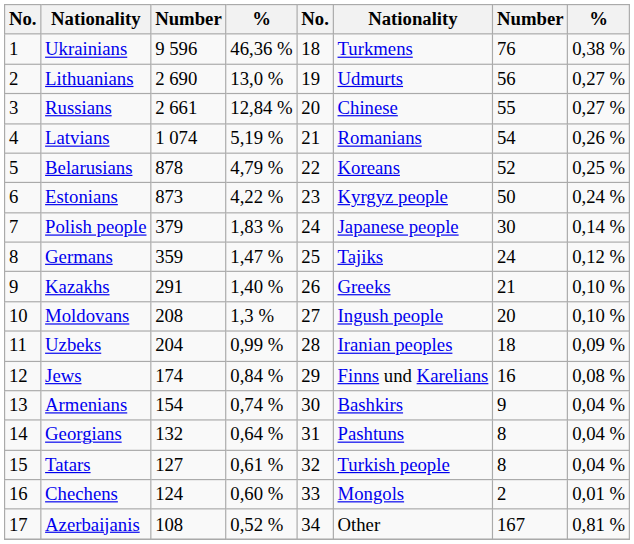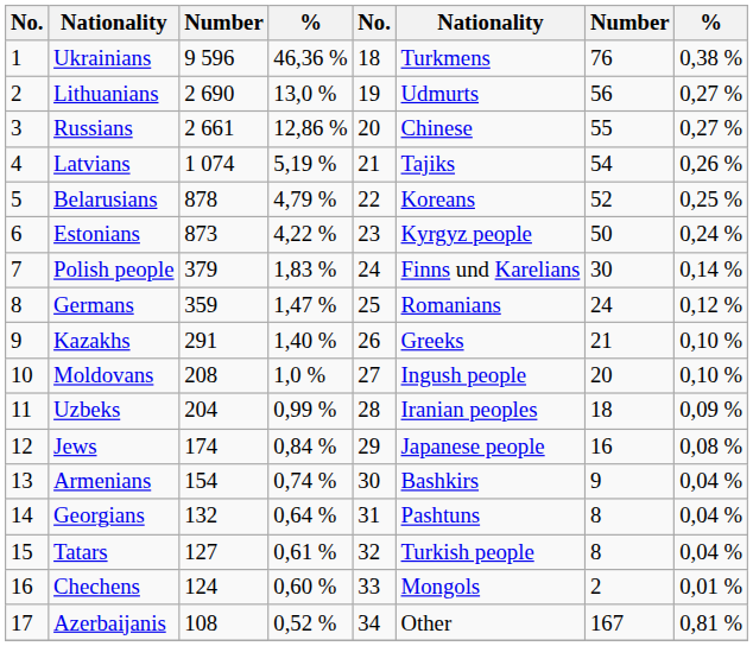Russians | column 4: 12,84 % -> 12,86 %
Latvians | column 6: Romanians -> Tajiks
Polish people | column 6: Japanese people -> Finns und Karelians
Germans | column 6: Tajiks -> Romanians
Moldovans | column 4: 1,3 % -> 1,0 %
Jews | column 6: Finns und Karelians -> Japanese people
